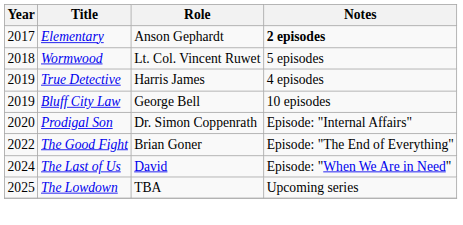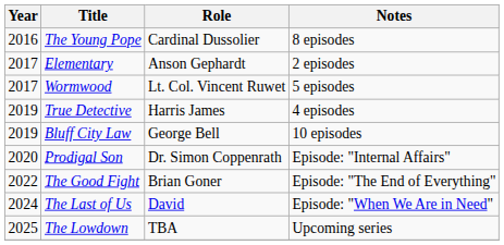+ row: 2016 | The Young Pope | Cardinal Dussolier | 8 episodes
Elementary | Notes: bold -> normal
Wormwood | Year: 2018 -> 2017
